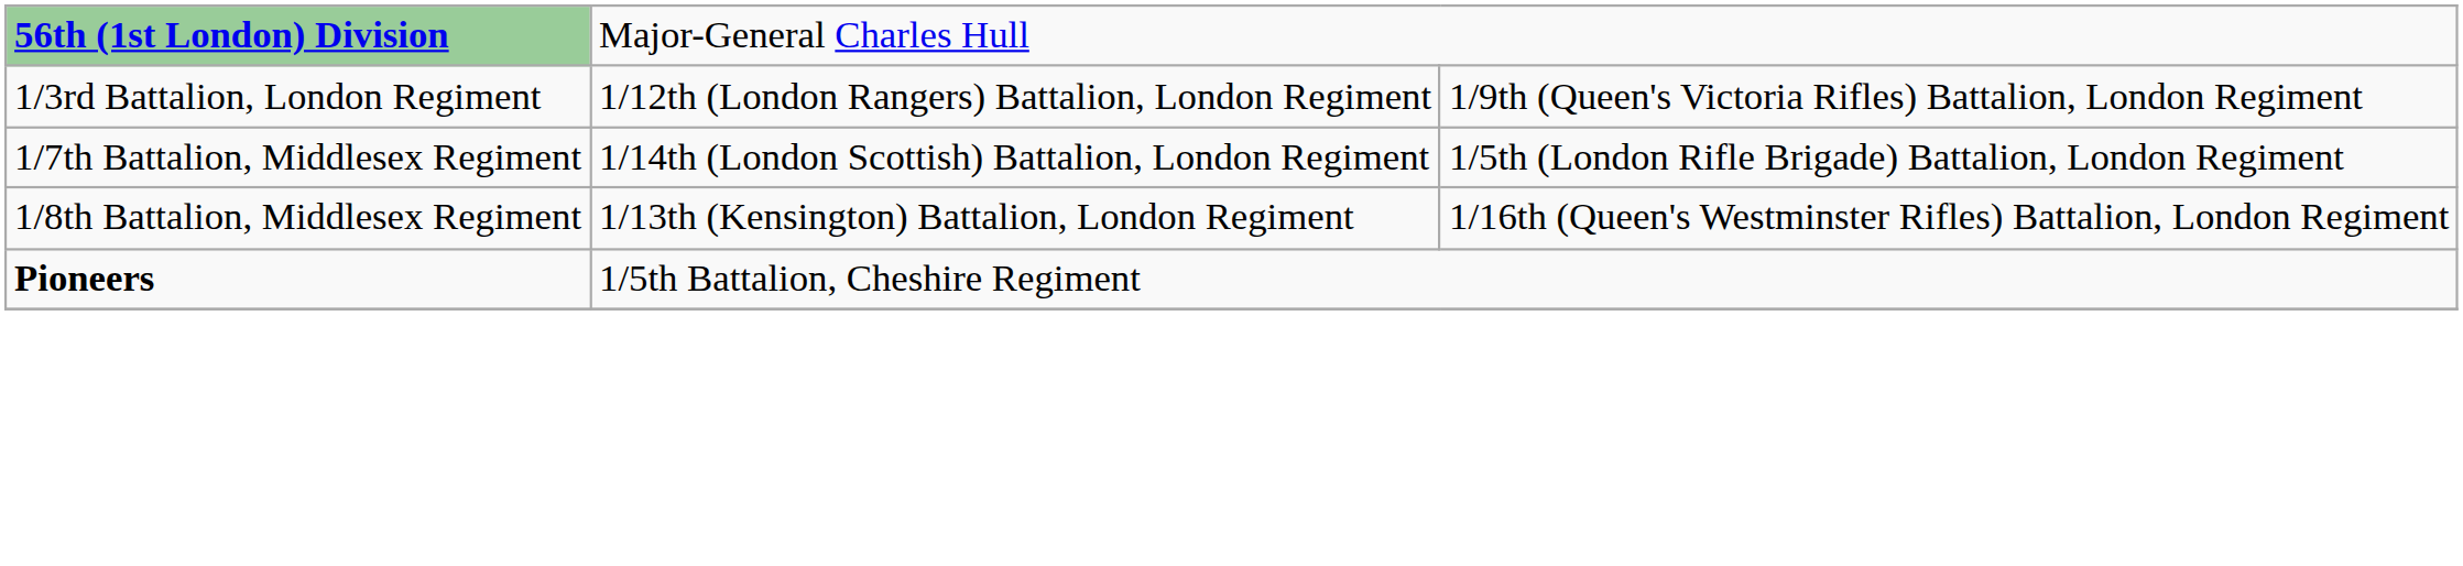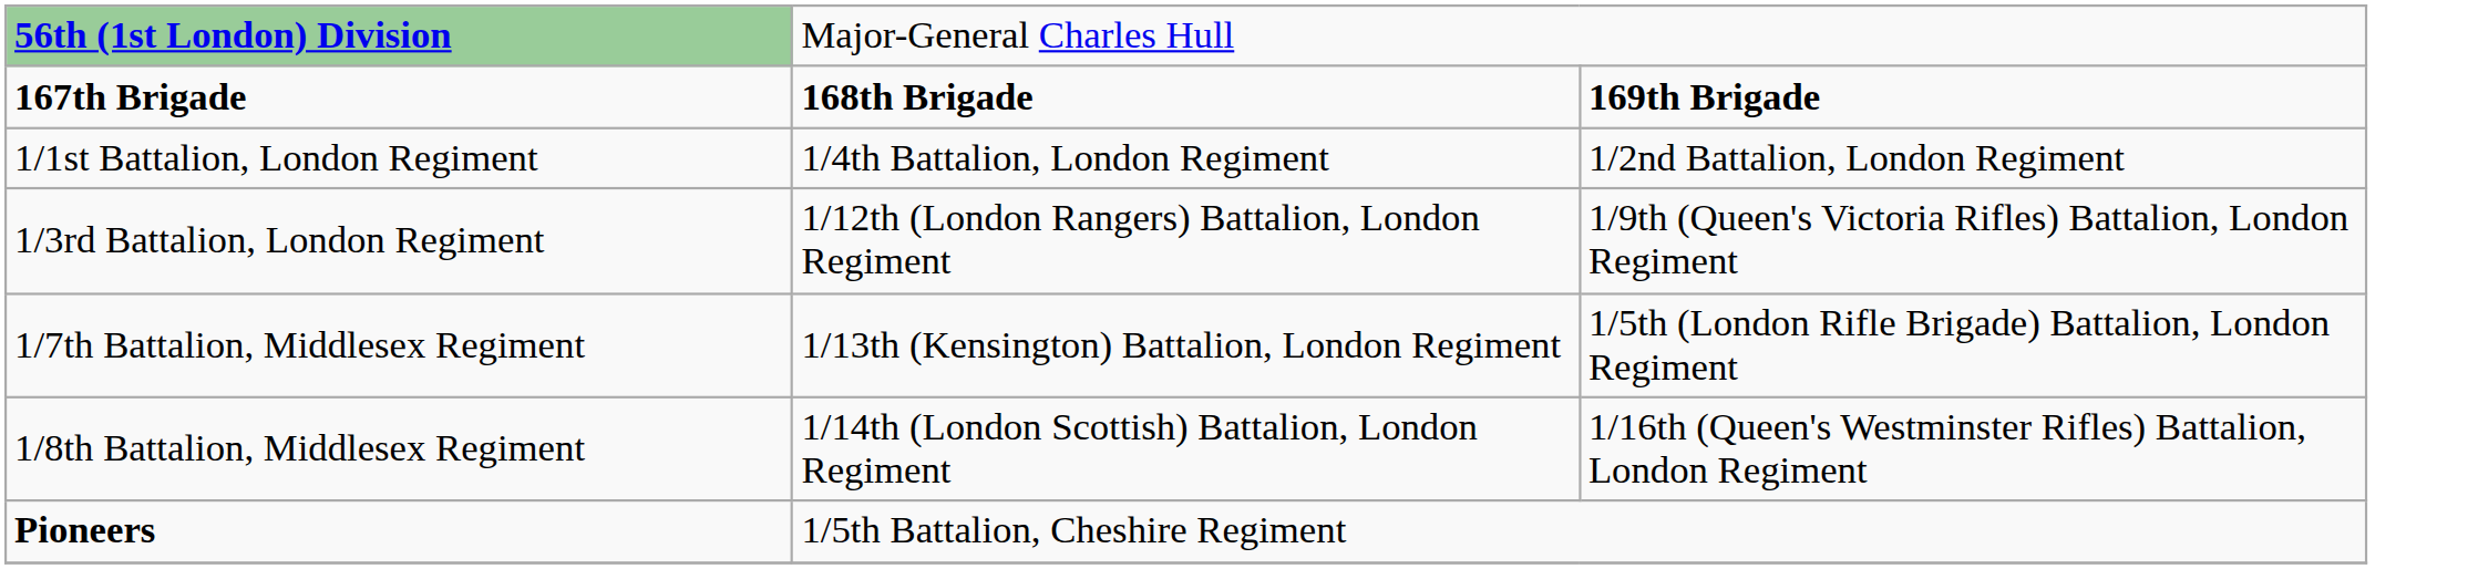+ row: 167th Brigade | 168th Brigade | 169th Brigade
+ row: 1/1st Battalion, London Regiment | 1/4th Battalion, London Regiment | 1/2nd Battalion, London Regiment
1/7th Battalion, Middlesex Regiment | column 2: 1/14th (London Scottish) Battalion, London Regiment -> 1/13th (Kensington) Battalion, London Regiment
1/8th Battalion, Middlesex Regiment | column 2: 1/13th (Kensington) Battalion, London Regiment -> 1/14th (London Scottish) Battalion, London Regiment
